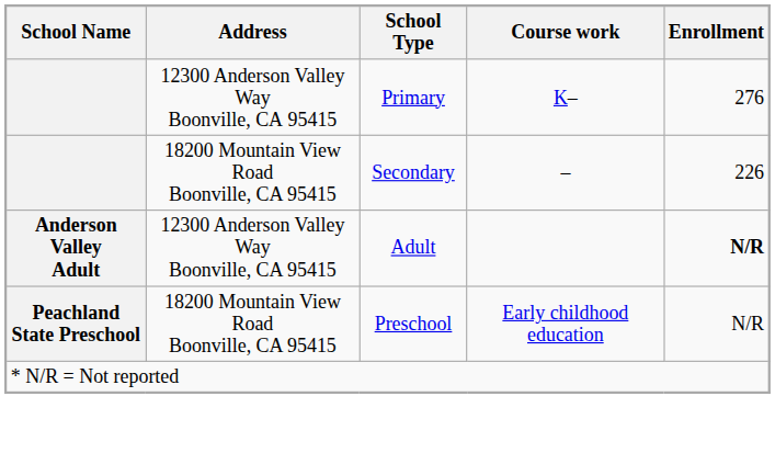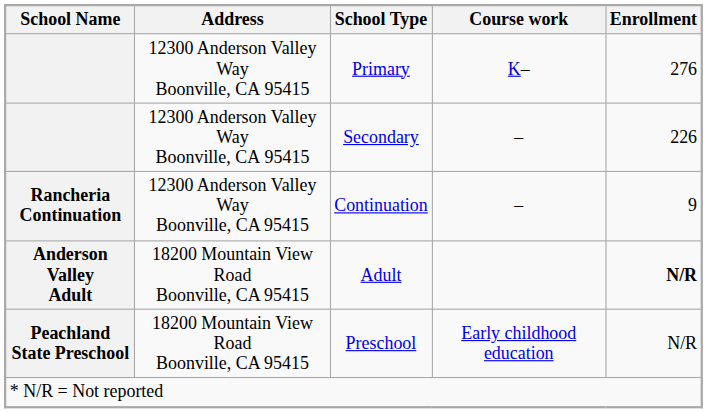Secondary | Address: 18200 Mountain View Road Boonville, CA 95415 -> 12300 Anderson Valley Way Boonville, CA 95415
+ row: Rancheria Continuation | 12300 Anderson Valley Way Boonville, CA 95415 | Continuation | – | 9
Adult | Address: 12300 Anderson Valley Way Boonville, CA 95415 -> 18200 Mountain View Road Boonville, CA 95415
